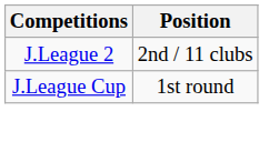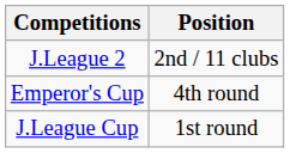+ row: Emperor's Cup | 4th round
